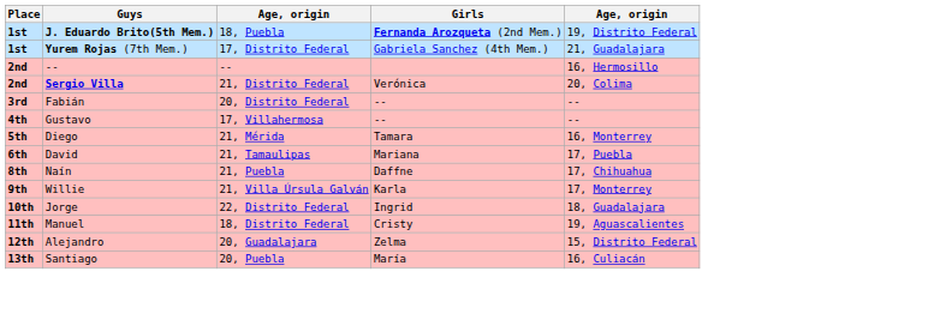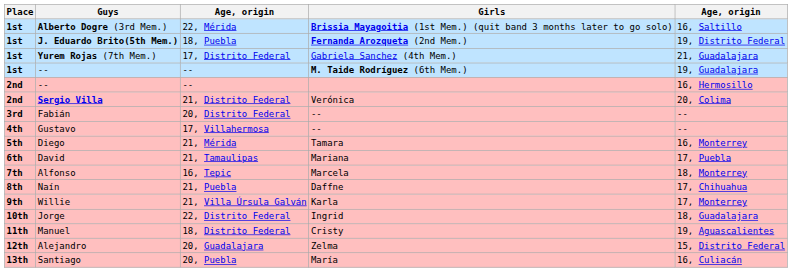+ row: 1st | Alberto Dogre (3rd Mem.) | 22, Mérida | Brissia Mayagoitia (1st Mem.) (quit band 3 months later to go solo) | 16, Saltillo
+ row: 1st | -- | -- | M. Taide Rodríguez (6th Mem.) | 19, Guadalajara
+ row: 7th | Alfonso | 16, Tepic | Marcela | 18, Monterrey
